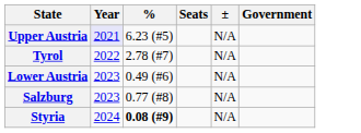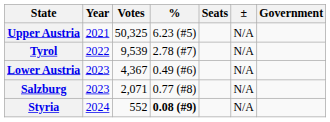+ column: Votes | 50,325 | 9,539 | 4,367 | 2,071 | 552
Upper Austria | Year: lavender background -> no background
